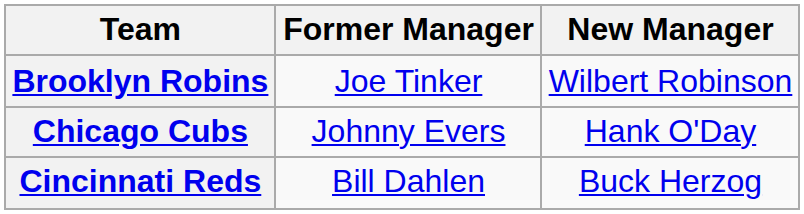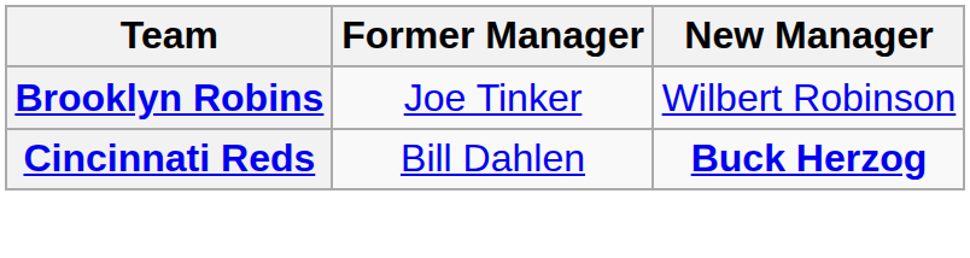- row: Chicago Cubs | Johnny Evers | Hank O'Day
Cincinnati Reds | New Manager: normal -> bold
